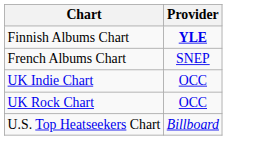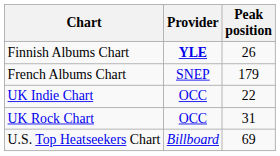+ column: Peak position | 26 | 179 | 22 | 31 | 69
